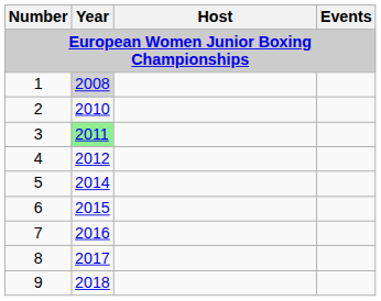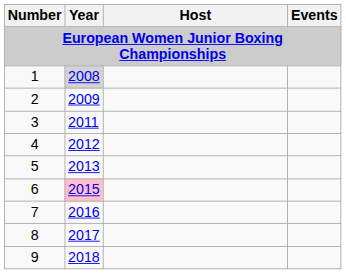2 | Year: 2010 -> 2009
3 | Year: lightgreen background -> no background
5 | Year: 2014 -> 2013
6 | Year: no background -> pink background
